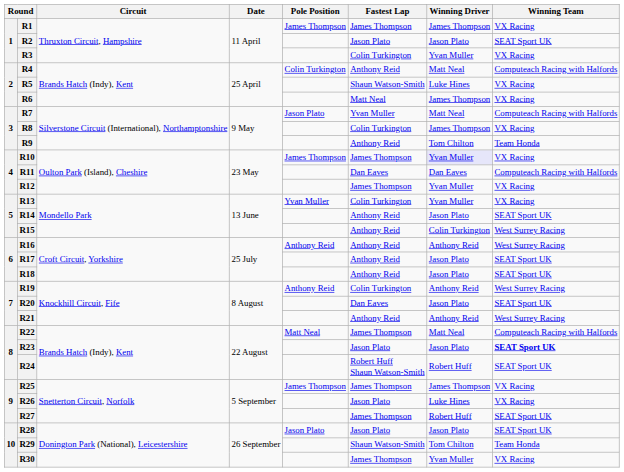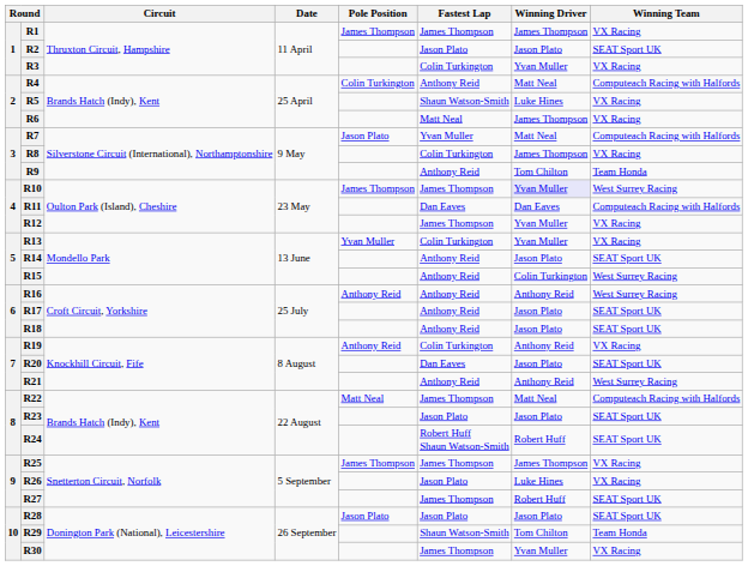R10 | Winning Team: VX Racing -> West Surrey Racing
R19 | Winning Team: West Surrey Racing -> VX Racing
R23 | Winning Team: bold -> normal
